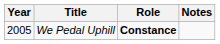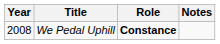We Pedal Uphill | Year: 2005 -> 2008
